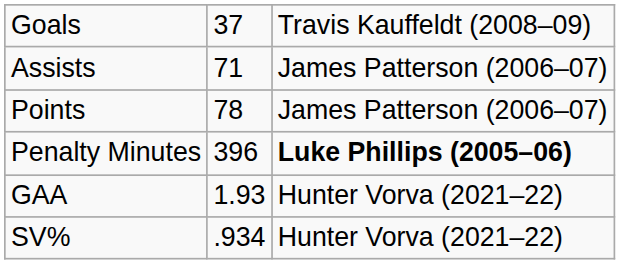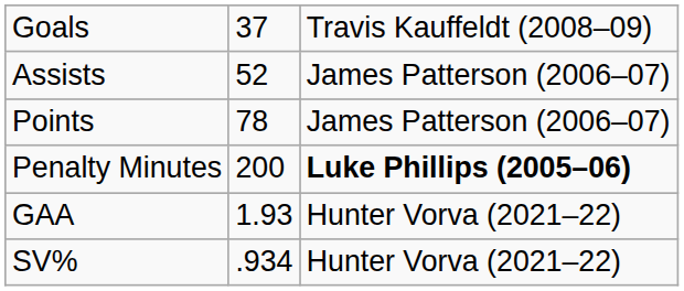Assists | column 2: 71 -> 52
Penalty Minutes | column 2: 396 -> 200
